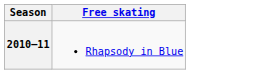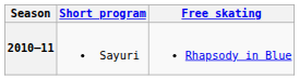+ column: Short program | Sayuri
